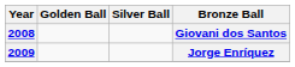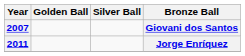Giovani dos Santos | Year: 2008 -> 2007
Jorge Enríquez | Year: 2009 -> 2011
